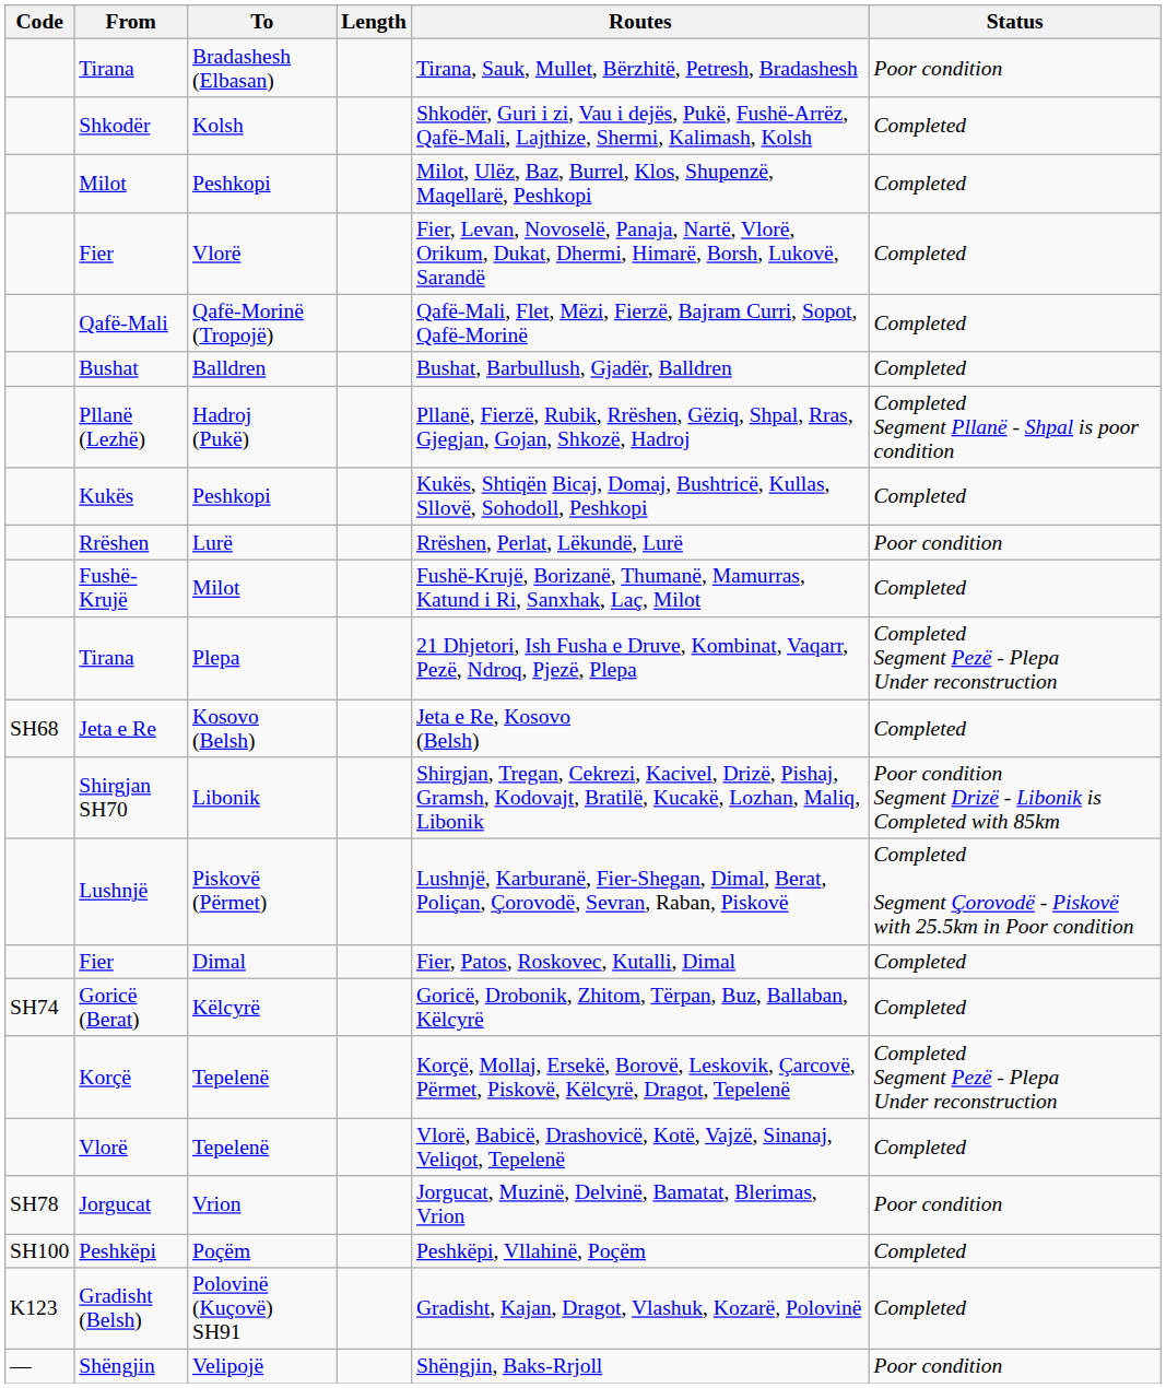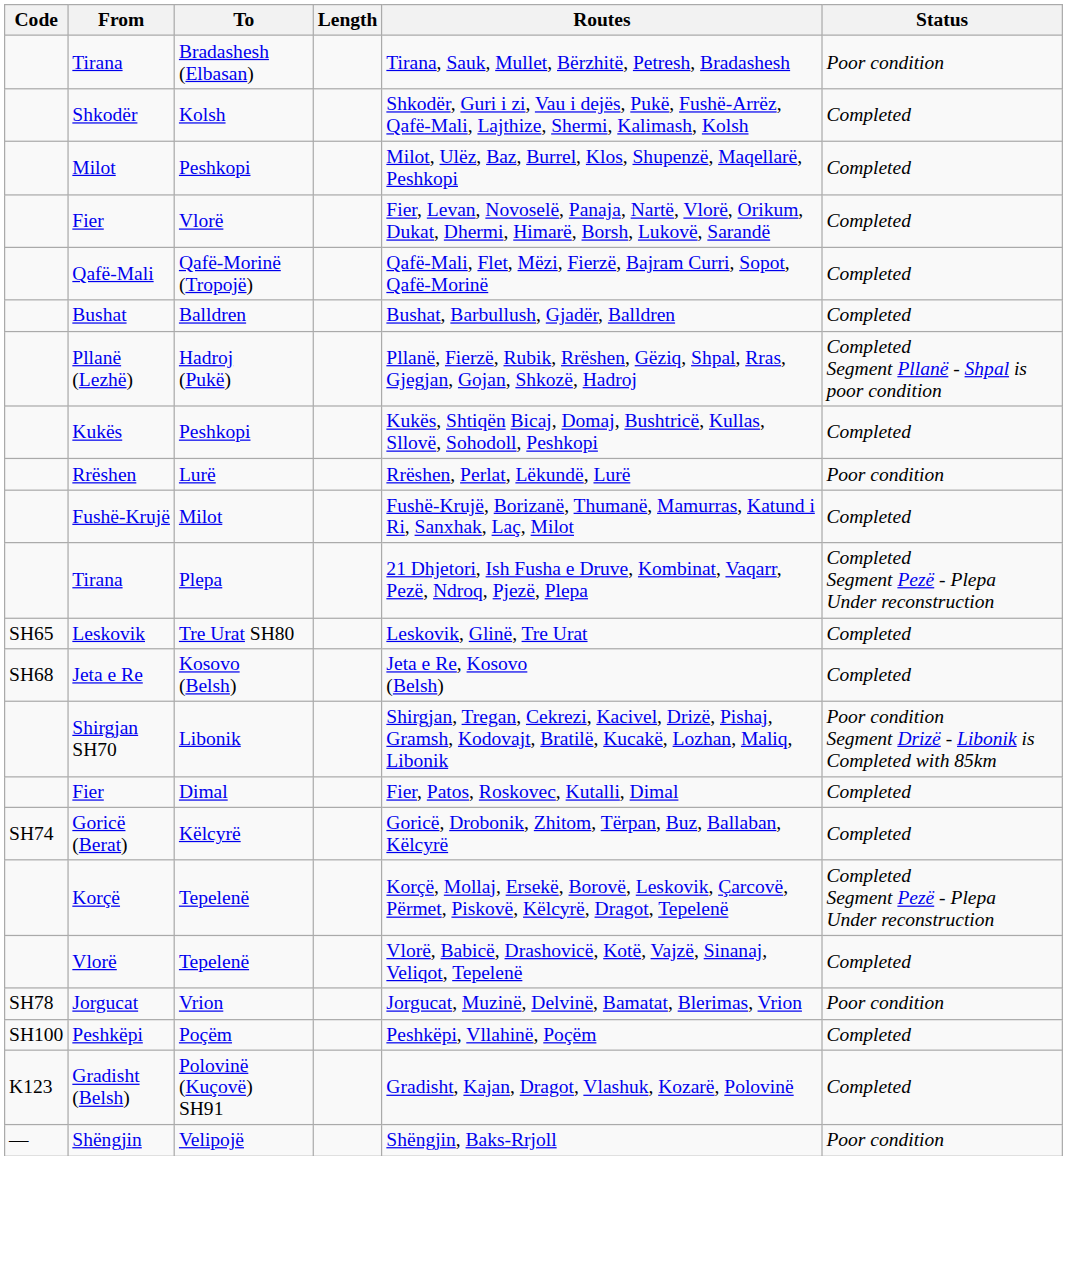+ row: SH65 | Leskovik | Tre Urat SH80 | Leskovik, Glinë, Tre Urat | Completed
- row: Lushnjë | Piskovë (Përmet) | Lushnjë, Karburanë, Fier-Shegan, Dimal, Berat, Poliçan, Çorovodë, Sevran, Raban, Piskovë | Completed Segment Çorovodë - Piskovë with 25.5km in Poor condition
